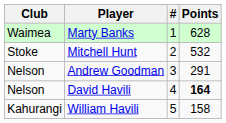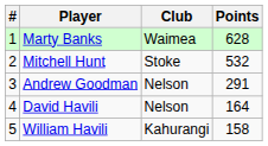columns swapped: # <-> Club
David Havili | Points: bold -> normal
